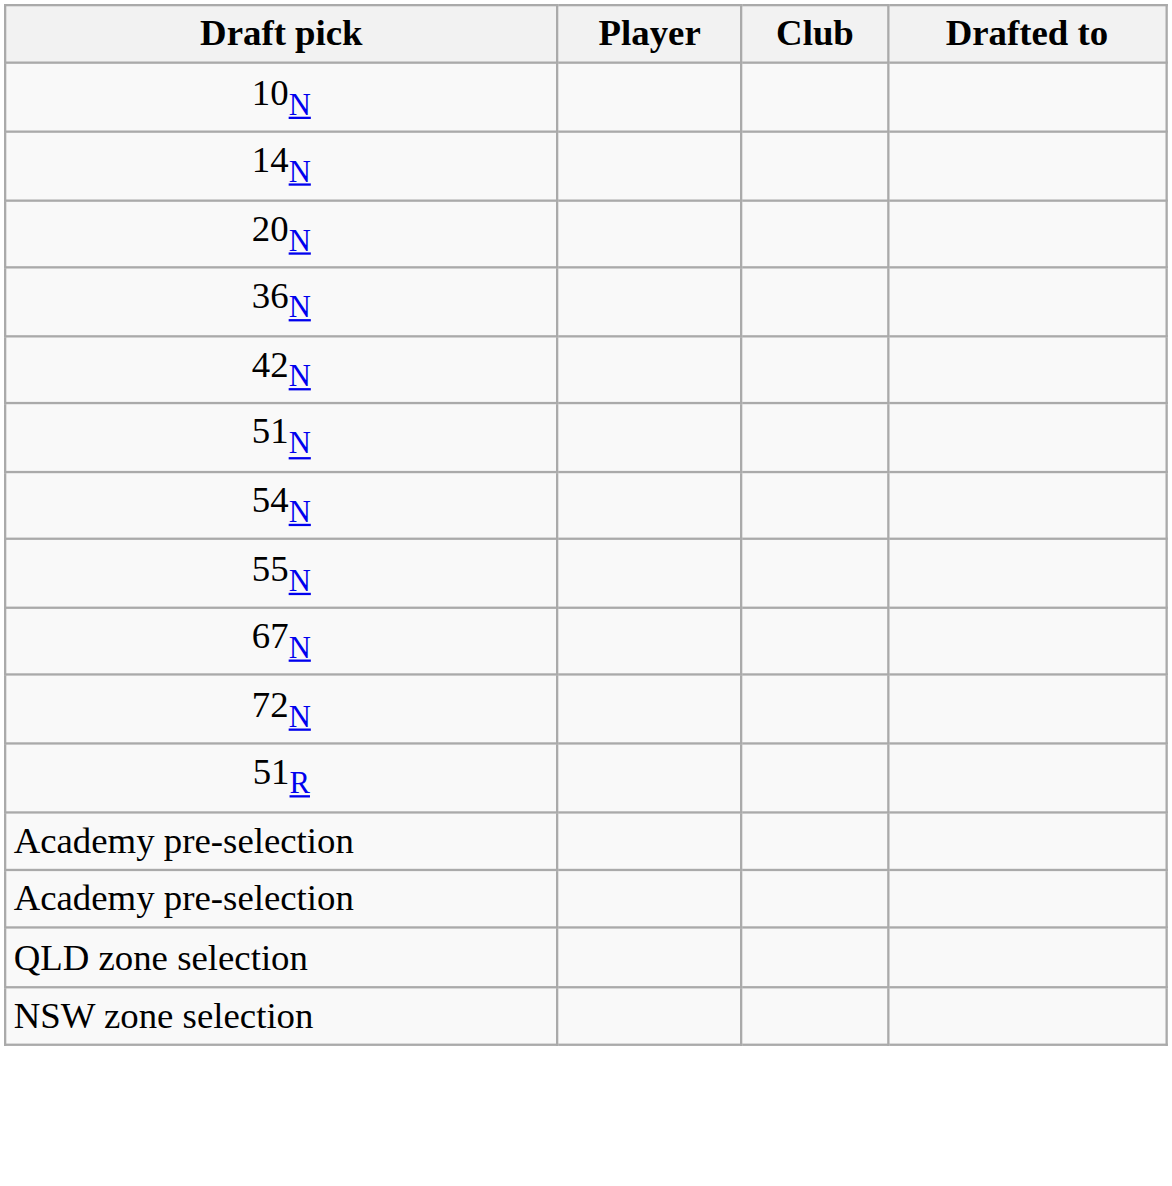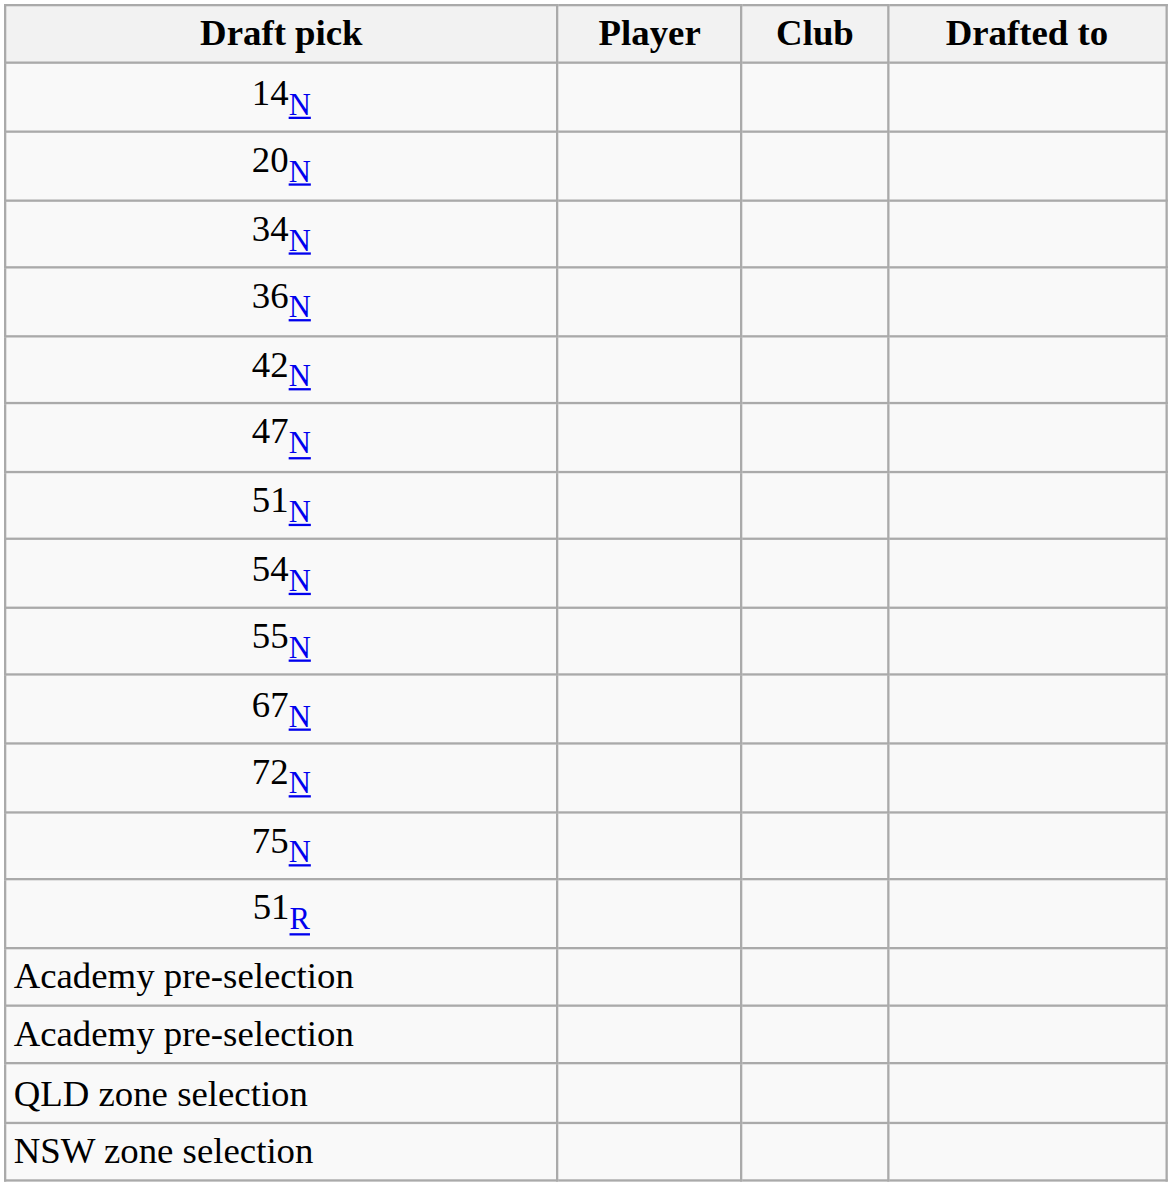- row: 10N
+ row: 34N
+ row: 47N
+ row: 75N
